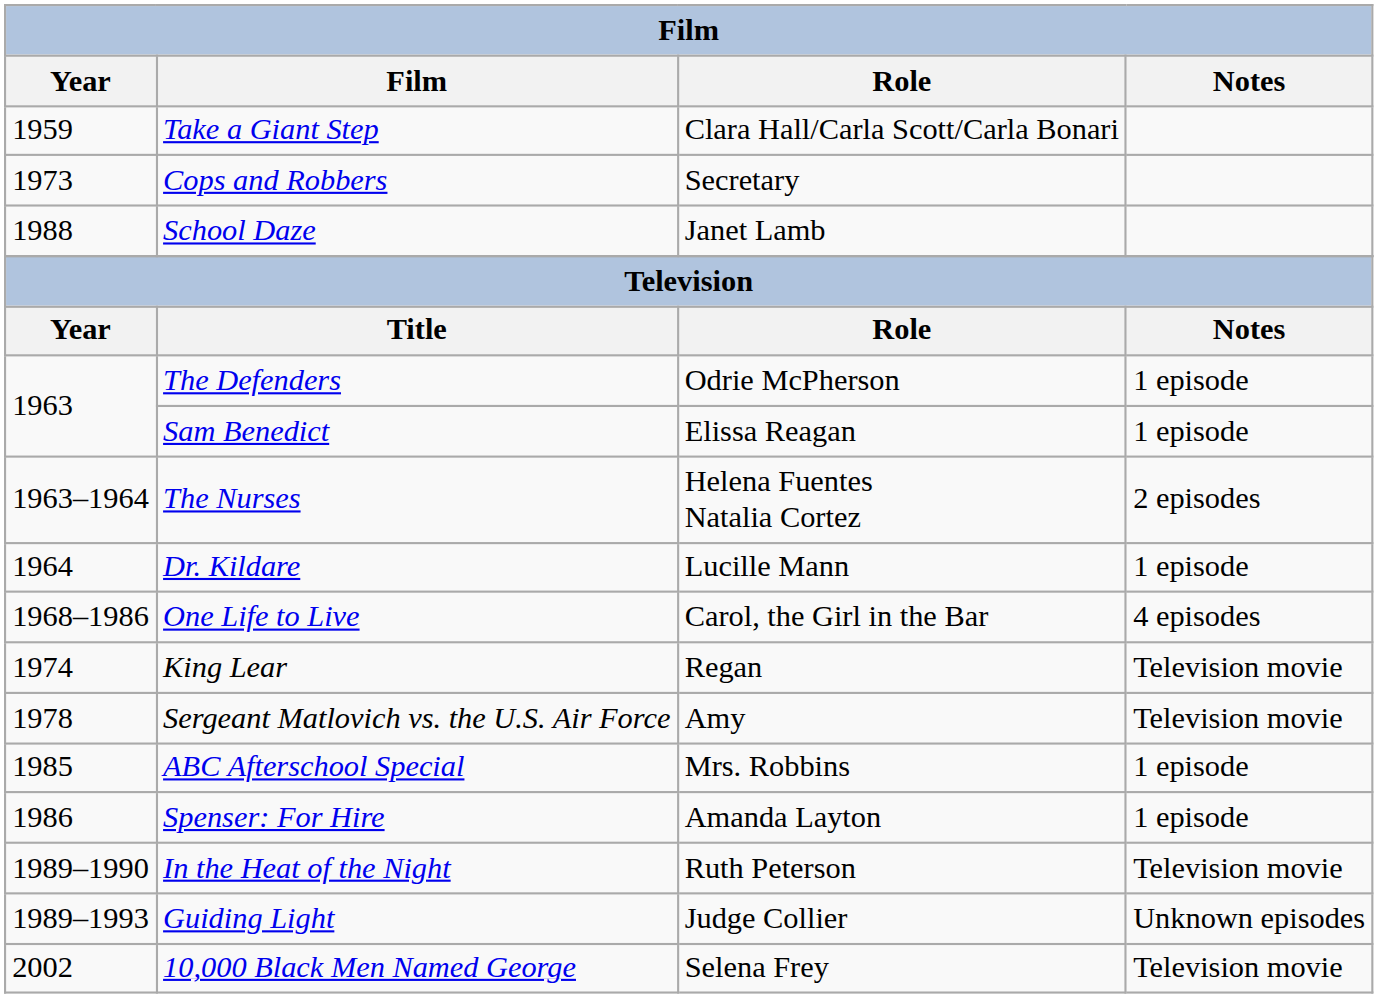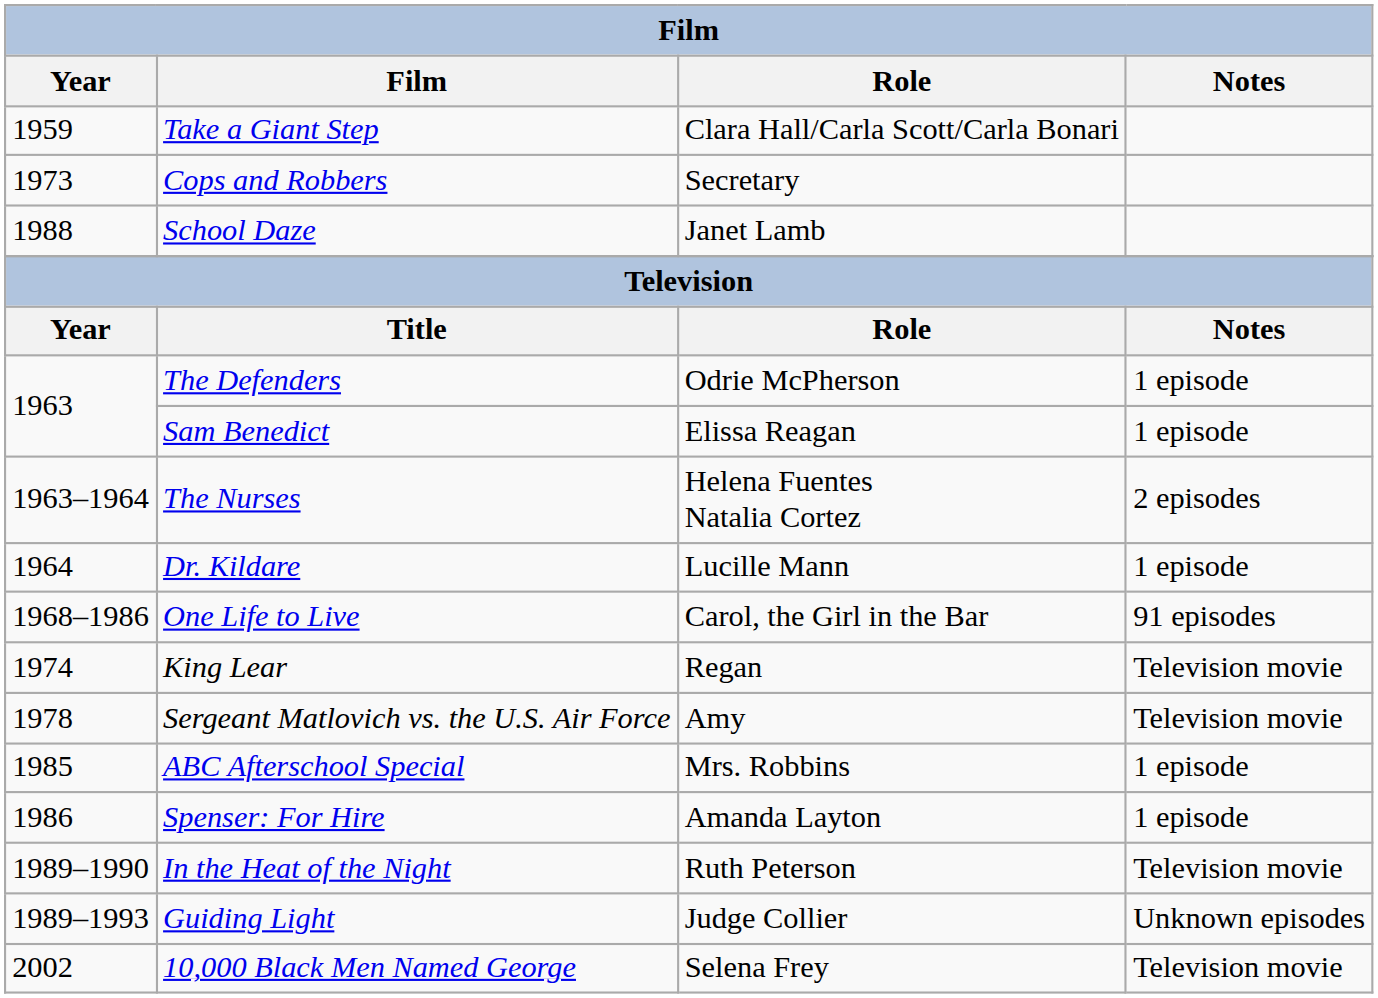One Life to Live | Notes: 4 episodes -> 91 episodes
